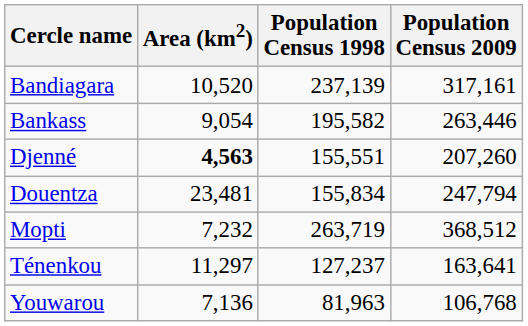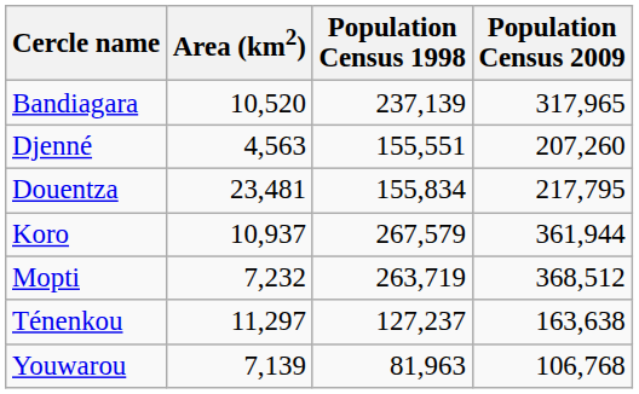Bandiagara | Population Census 2009: 317,161 -> 317,965
- row: Bankass | 9,054 | 195,582 | 263,446
Djenné | Area (km2): bold -> normal
Douentza | Population Census 2009: 247,794 -> 217,795
+ row: Koro | 10,937 | 267,579 | 361,944
Ténenkou | Population Census 2009: 163,641 -> 163,638
Youwarou | Area (km2): 7,136 -> 7,139
